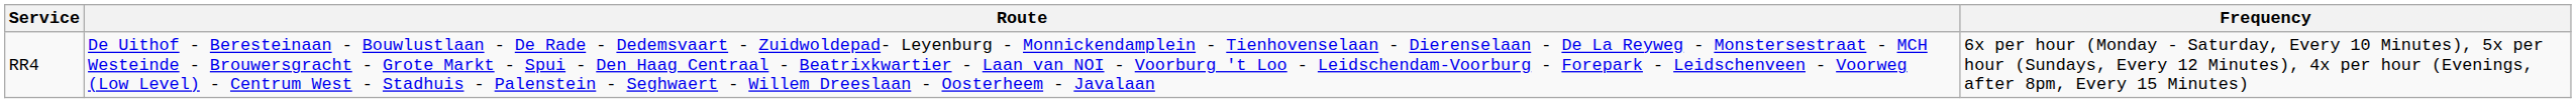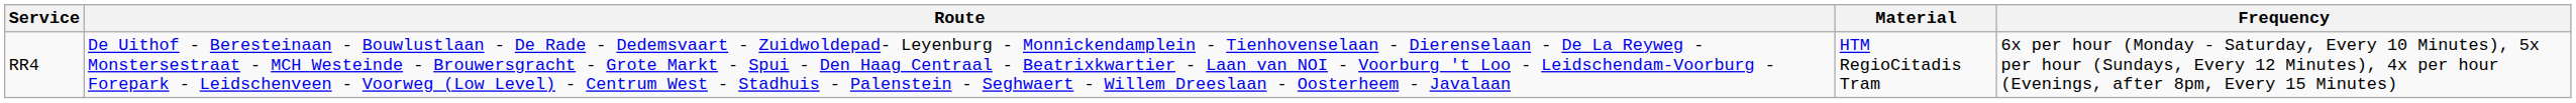+ column: Material | HTM RegioCitadis Tram
